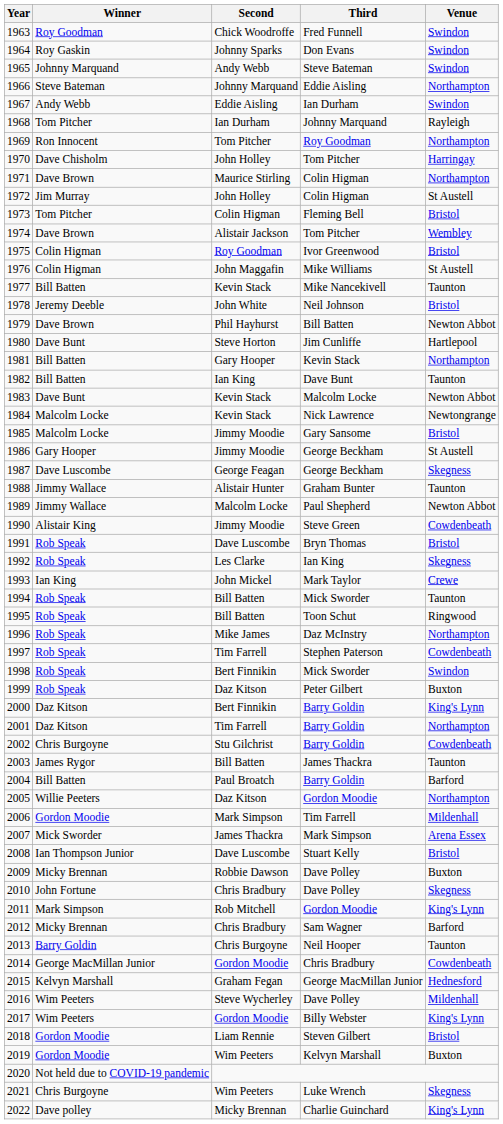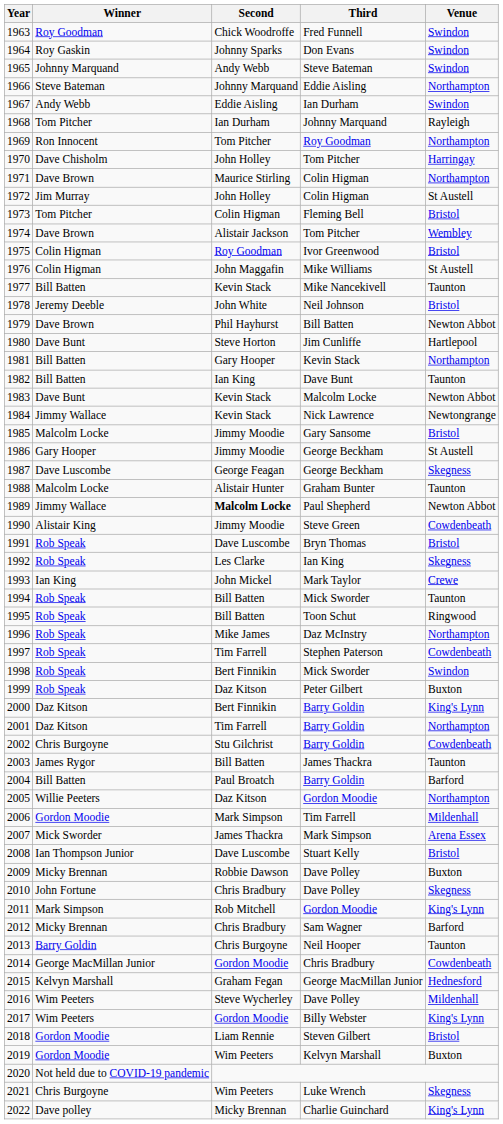1984 | Winner: Malcolm Locke -> Jimmy Wallace
1988 | Winner: Jimmy Wallace -> Malcolm Locke
1989 | Second: normal -> bold
